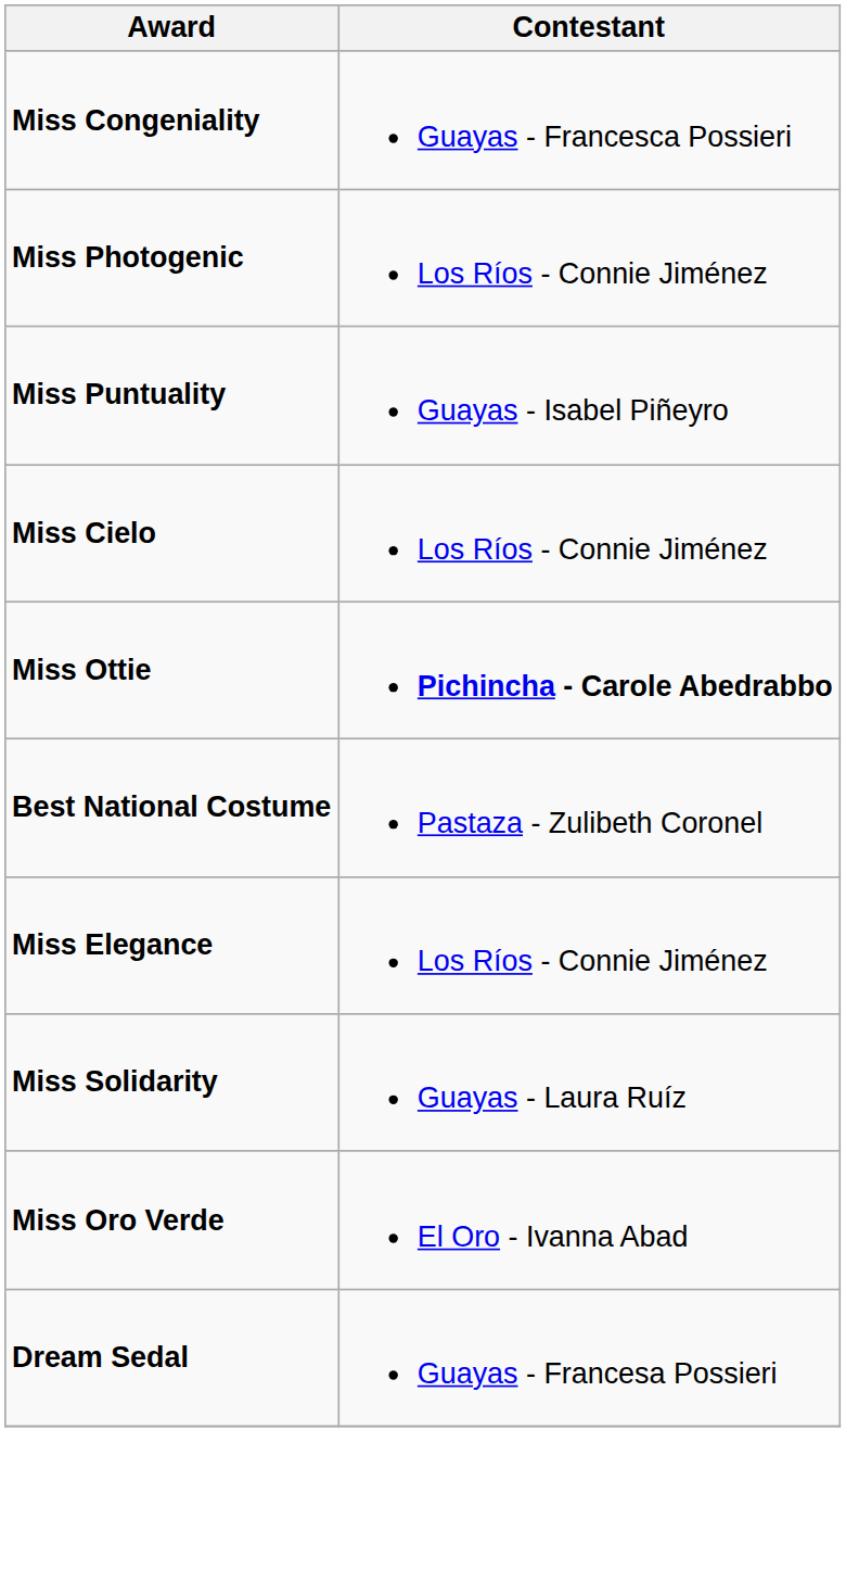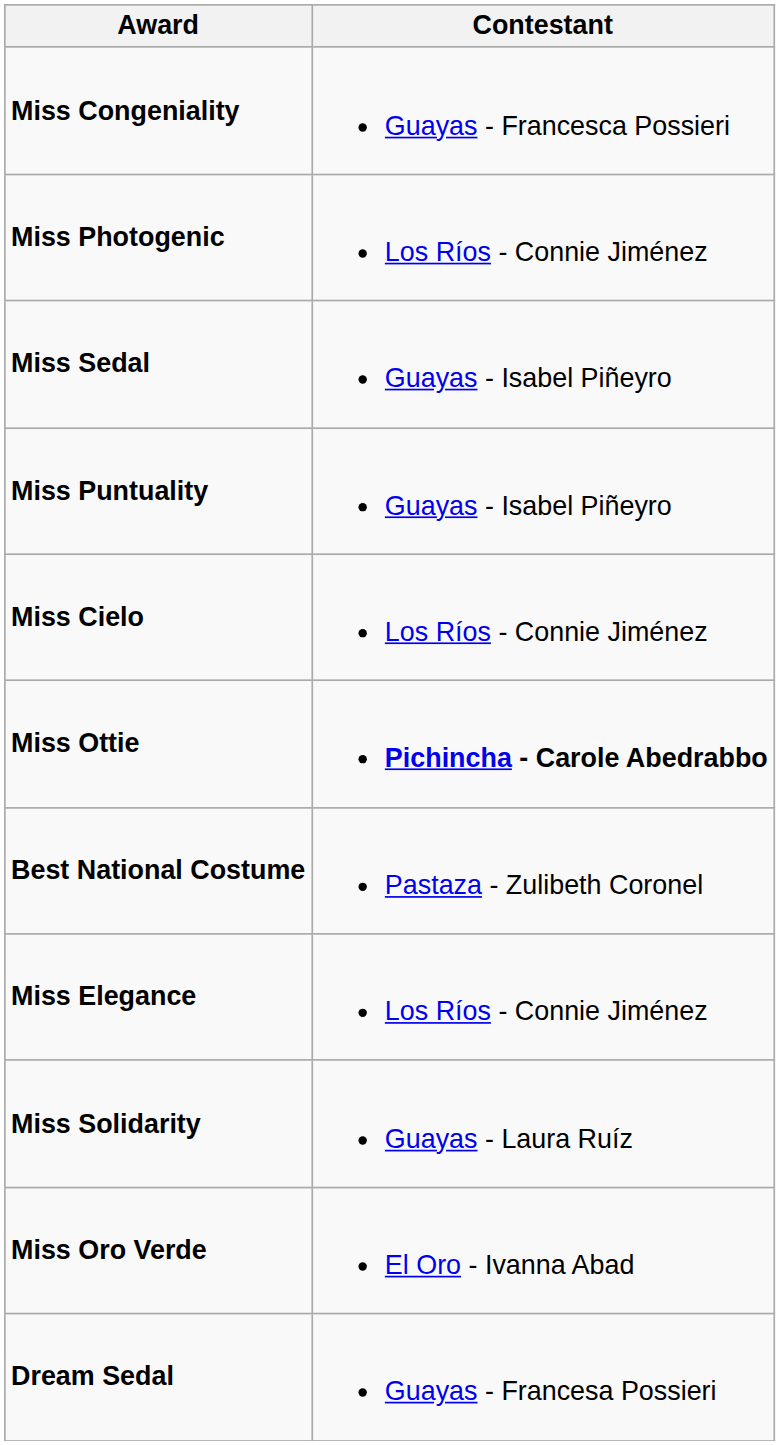+ row: Miss Sedal | Guayas - Isabel Piñeyro
